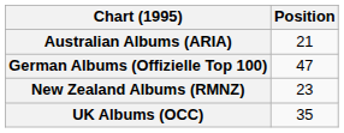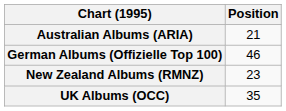German Albums (Offizielle Top 100) | Position: 47 -> 46
